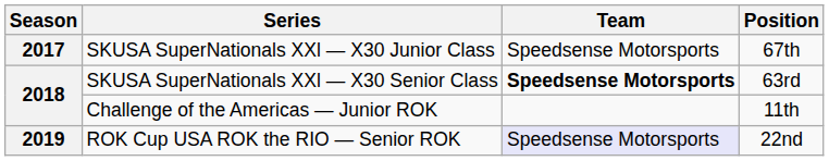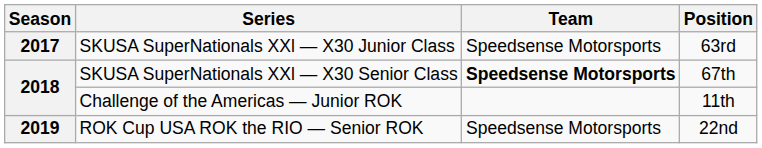SKUSA SuperNationals XXl — X30 Junior Class | Position: 67th -> 63rd
SKUSA SuperNationals XXl — X30 Senior Class | Position: 63rd -> 67th
ROK Cup USA ROK the RIO — Senior ROK | Team: lavender background -> no background
